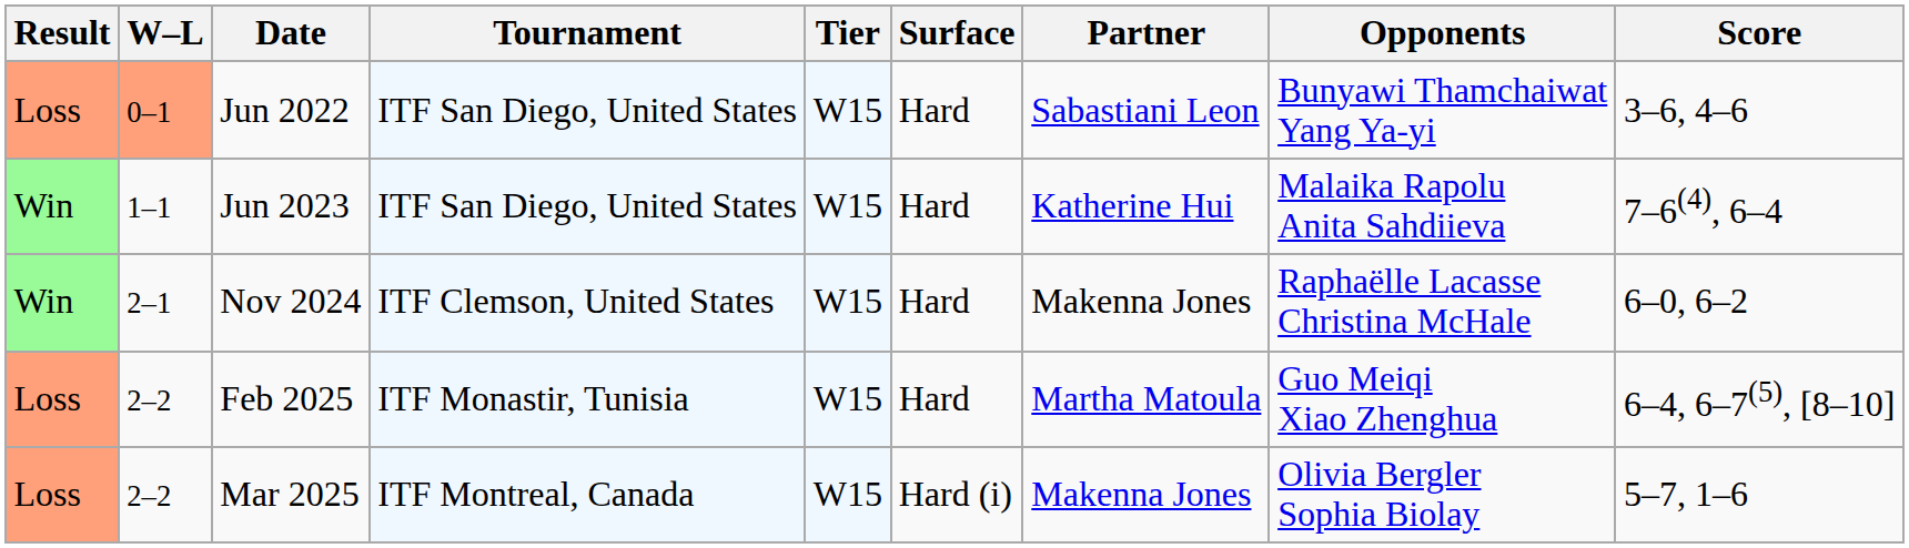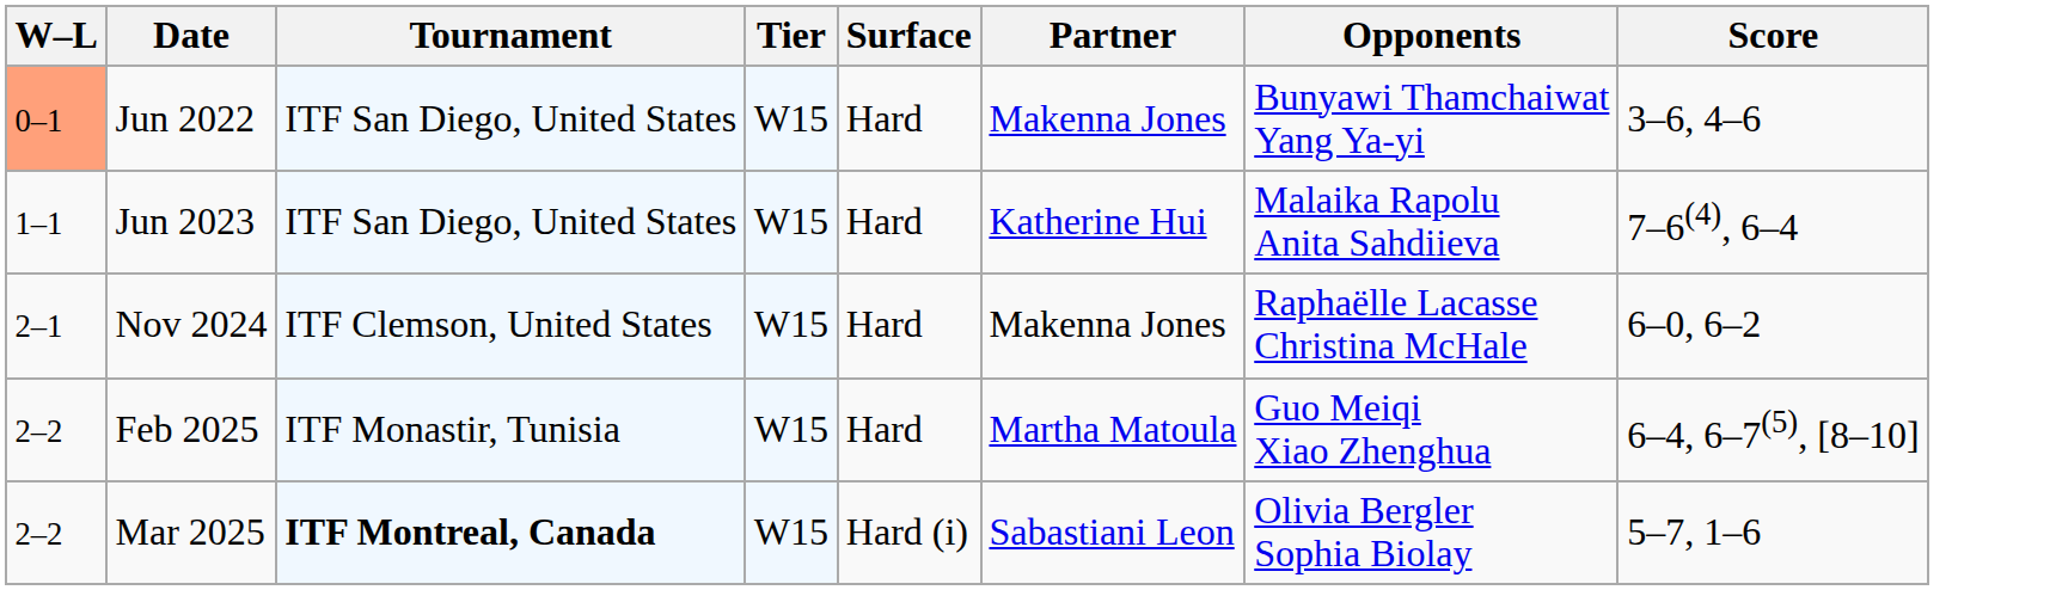- column: Result | Loss | Win | Win | Loss | Loss
Jun 2022 | Partner: Sabastiani Leon -> Makenna Jones
Mar 2025 | Tournament: normal -> bold
Mar 2025 | Partner: Makenna Jones -> Sabastiani Leon
